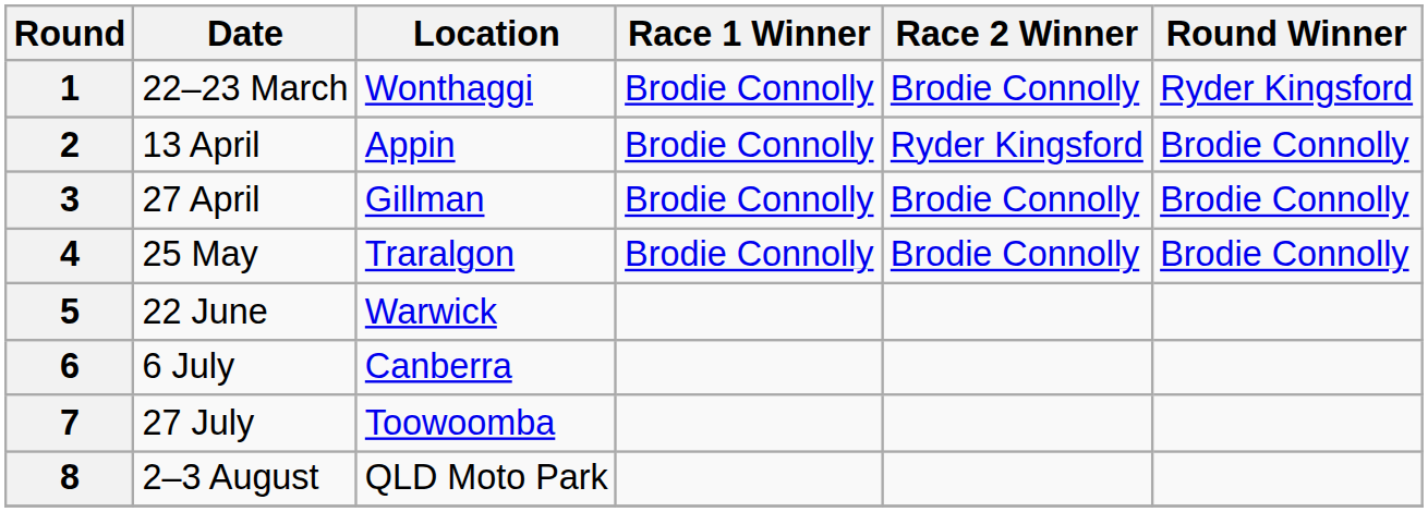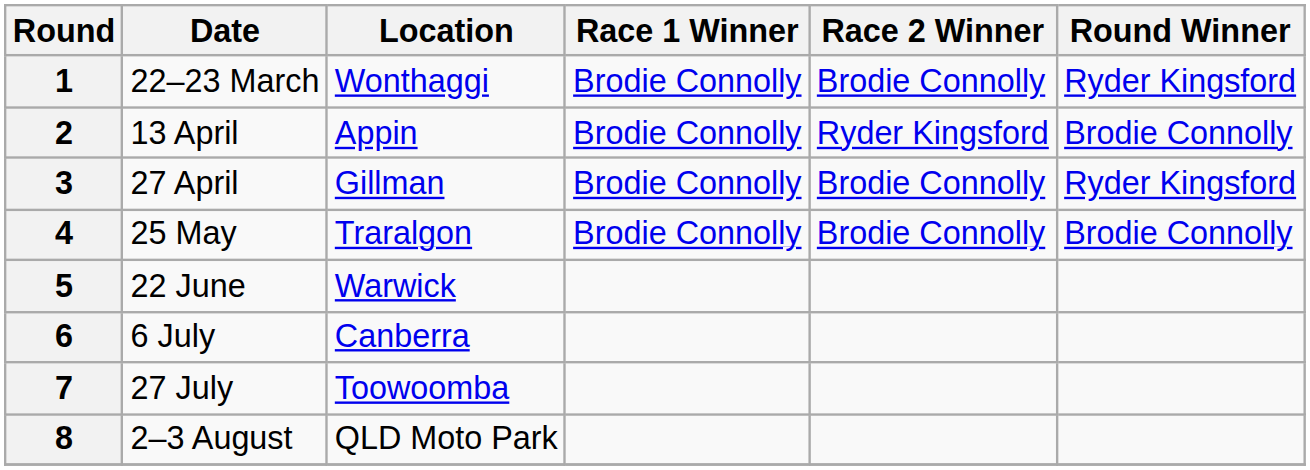3 | Round Winner: Brodie Connolly -> Ryder Kingsford
